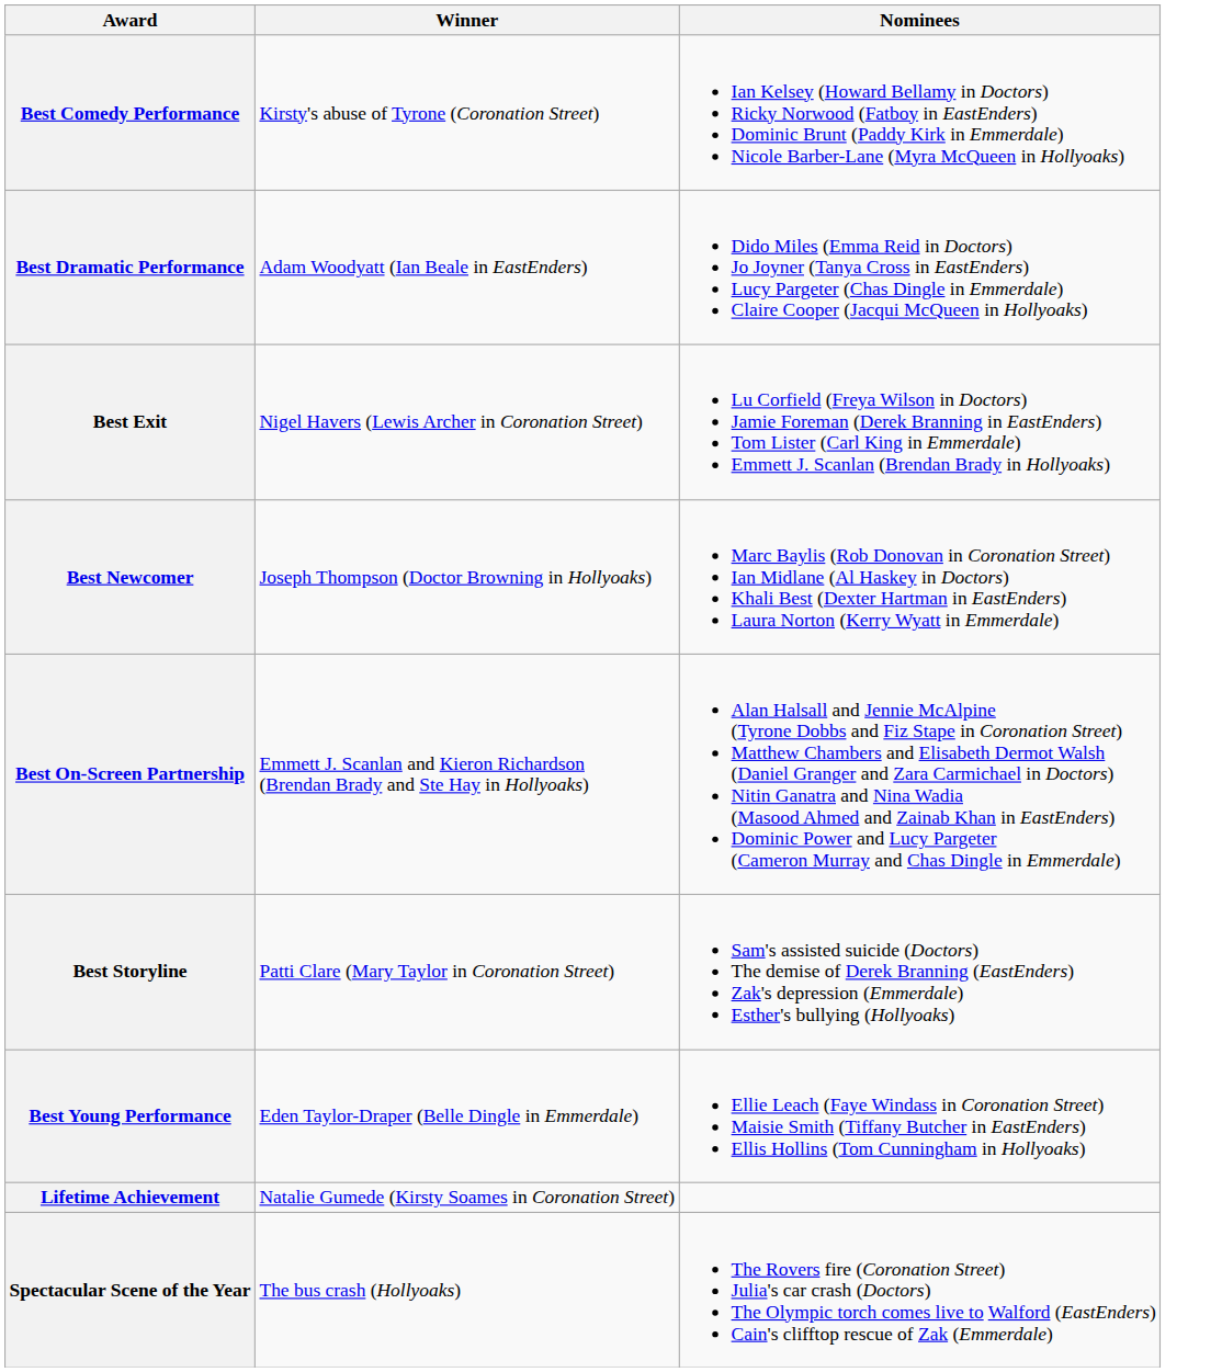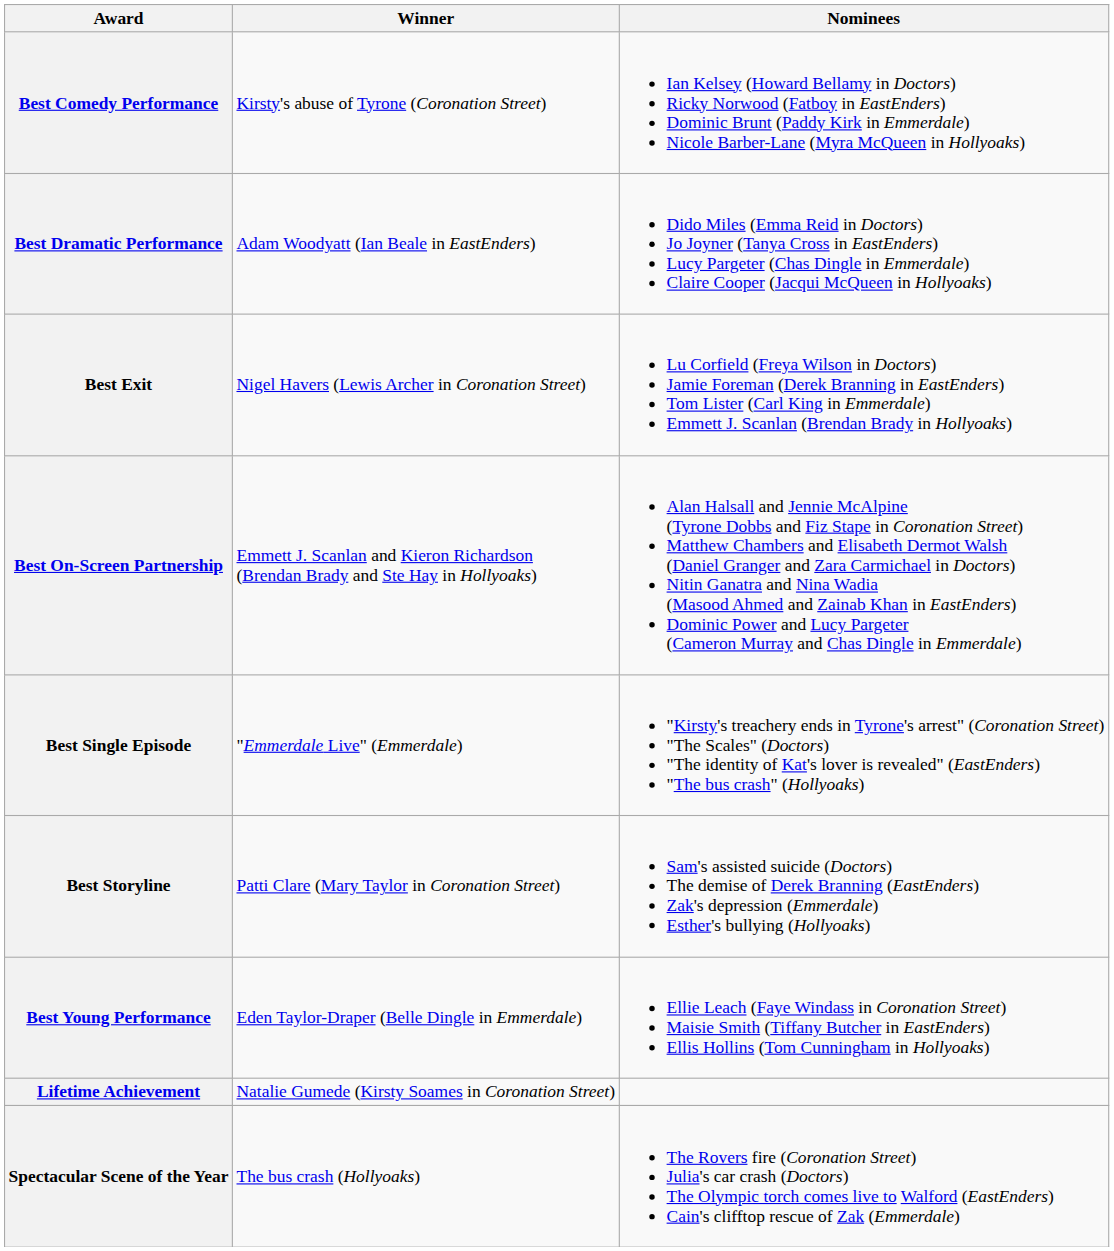- row: Best Newcomer | Joseph Thompson (Doctor Browning in Hollyoaks) | Marc Baylis (Rob Donovan in Coronation Street) Ian Midlane (Al Haskey in Doctors) Khali Best (Dexter Hartman in EastEnders) Laura Norton (Kerry Wyatt in Emmerdale)
+ row: Best Single Episode | "Emmerdale Live" (Emmerdale) | "Kirsty's treachery ends in Tyrone's arrest" (Coronation Street) "The Scales" (Doctors) "The identity of Kat's lover is revealed" (EastEnders) "The bus crash" (Hollyoaks)
